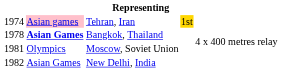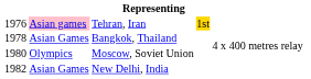Tehran, Iran | column 1: 1974 -> 1976
Bangkok, Thailand | column 2: bold -> normal
Moscow, Soviet Union | column 1: 1981 -> 1980
